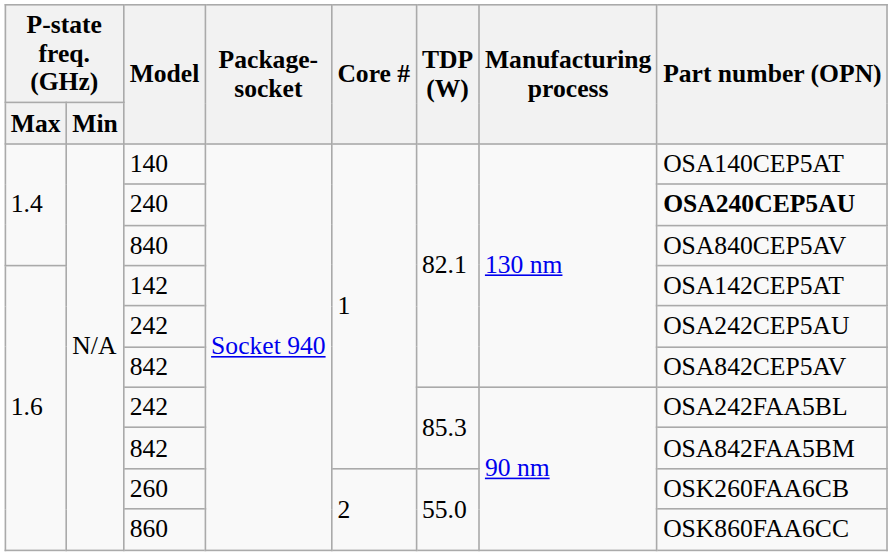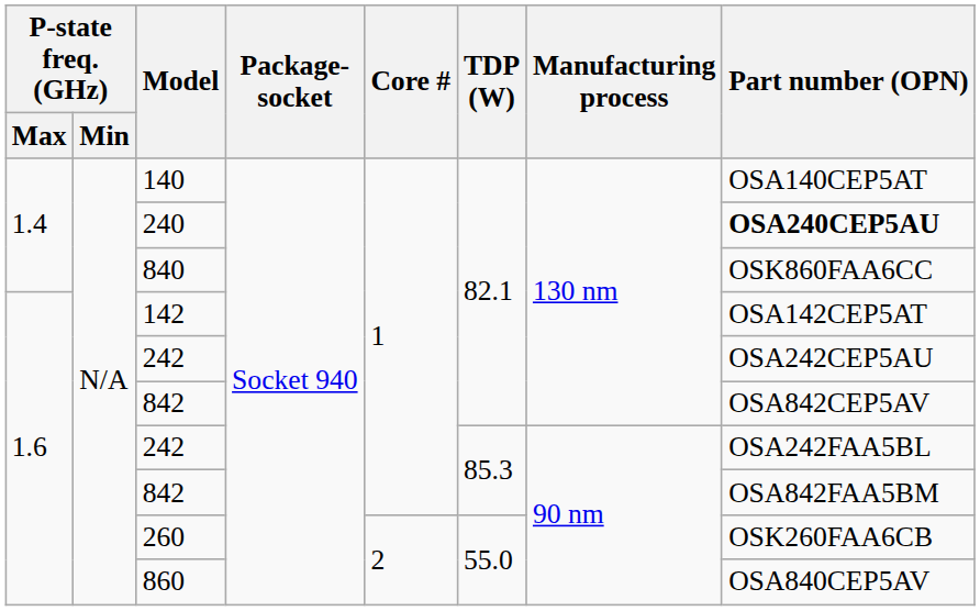840 | Part number (OPN): OSA840CEP5AV -> OSK860FAA6CC
860 | Part number (OPN): OSK860FAA6CC -> OSA840CEP5AV
